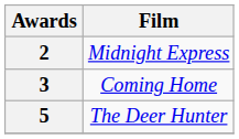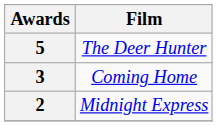rows swapped: 5 <-> 2
